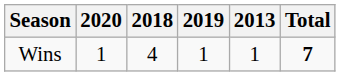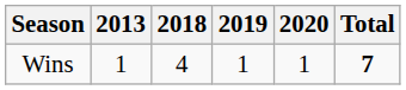columns swapped: 2013 <-> 2020
